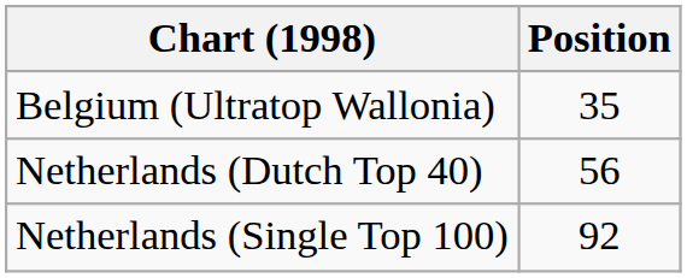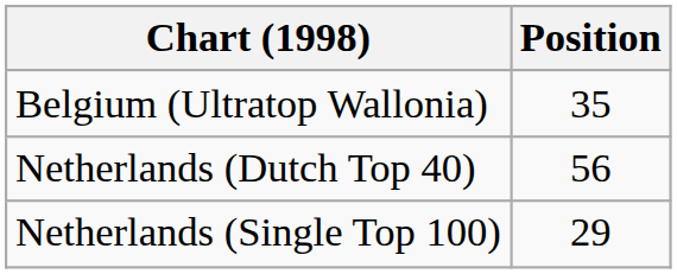Netherlands (Single Top 100) | Position: 92 -> 29
